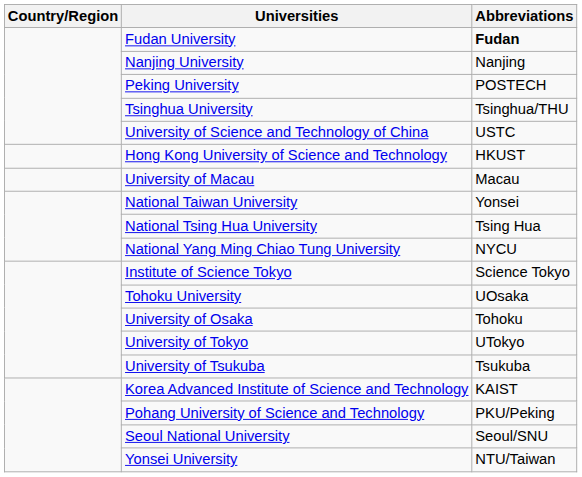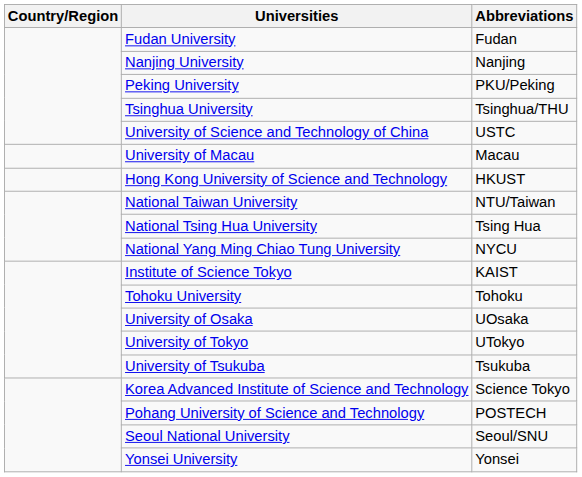Fudan University | Abbreviations: bold -> normal
Peking University | Abbreviations: POSTECH -> PKU/Peking
rows swapped: Hong Kong University of Science and Technology <-> University of Macau
National Taiwan University | Abbreviations: Yonsei -> NTU/Taiwan
Institute of Science Tokyo | Abbreviations: Science Tokyo -> KAIST
Tohoku University | Abbreviations: UOsaka -> Tohoku
University of Osaka | Abbreviations: Tohoku -> UOsaka
Korea Advanced Institute of Science and Technology | Abbreviations: KAIST -> Science Tokyo
Pohang University of Science and Technology | Abbreviations: PKU/Peking -> POSTECH
Yonsei University | Abbreviations: NTU/Taiwan -> Yonsei
